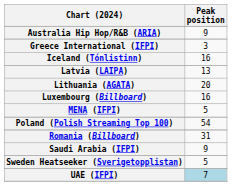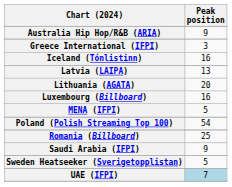Romania (Billboard) | Peak position: 31 -> 25
